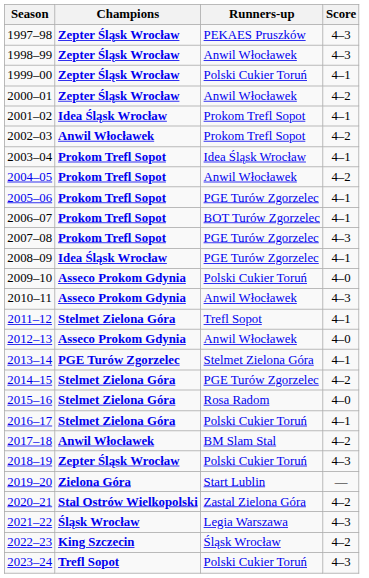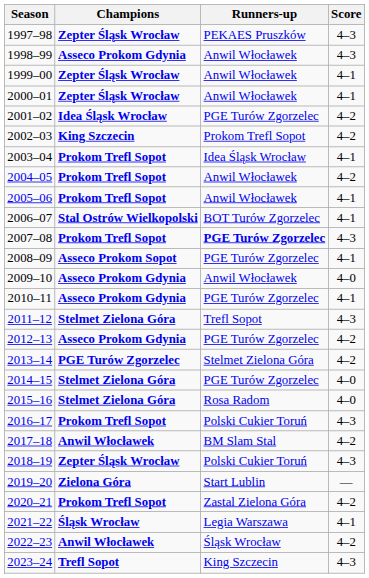1998–99 | Champions: Zepter Śląsk Wrocław -> Asseco Prokom Gdynia
1999–00 | Runners-up: Polski Cukier Toruń -> Anwil Włocławek
2000–01 | Score: 4–2 -> 4–1
2001–02 | Runners-up: Prokom Trefl Sopot -> PGE Turów Zgorzelec
2001–02 | Score: 4–1 -> 4–2
2002–03 | Champions: Anwil Włocławek -> King Szczecin
2005–06 | Runners-up: PGE Turów Zgorzelec -> Anwil Włocławek
2006–07 | Champions: Prokom Trefl Sopot -> Stal Ostrów Wielkopolski
2007–08 | Runners-up: normal -> bold
2008–09 | Champions: Idea Śląsk Wrocław -> Asseco Prokom Sopot
2009–10 | Runners-up: Polski Cukier Toruń -> Anwil Włocławek
2010–11 | Runners-up: Anwil Włocławek -> PGE Turów Zgorzelec
2010–11 | Score: 4–3 -> 4–1
2011–12 | Score: 4–1 -> 4–3
2012–13 | Runners-up: Anwil Włocławek -> PGE Turów Zgorzelec
2012–13 | Score: 4–0 -> 4–2
2013–14 | Score: 4–1 -> 4–2
2014–15 | Score: 4–2 -> 4–0
2016–17 | Champions: Stelmet Zielona Góra -> Prokom Trefl Sopot
2016–17 | Score: 4–1 -> 4–3
2020–21 | Champions: Stal Ostrów Wielkopolski -> Prokom Trefl Sopot
2021–22 | Score: 4–3 -> 4–1
2022–23 | Champions: King Szczecin -> Anwil Włocławek
2023–24 | Runners-up: Polski Cukier Toruń -> King Szczecin
